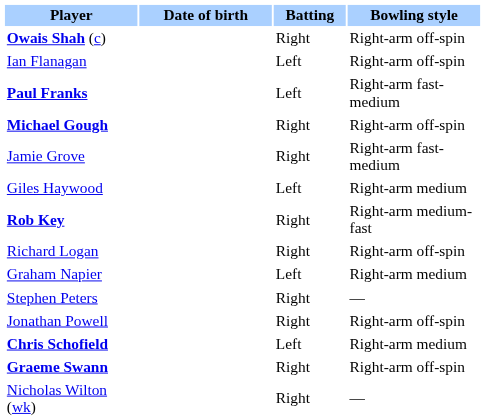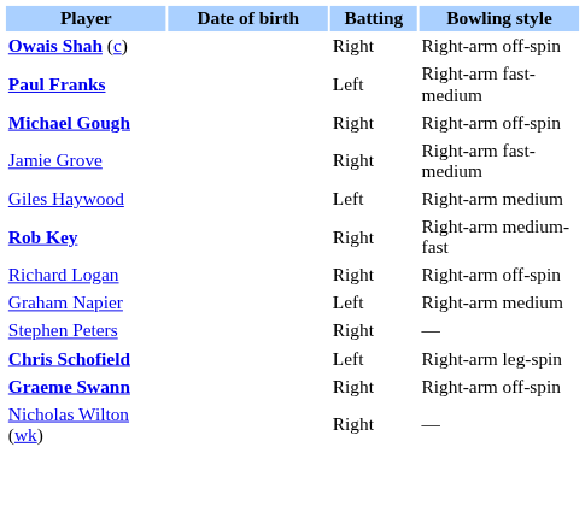- row: Ian Flanagan | Left | Right-arm off-spin
- row: Jonathan Powell | Right | Right-arm off-spin
Chris Schofield | Bowling style: Right-arm medium -> Right-arm leg-spin
